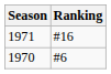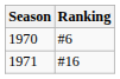rows swapped: 1970 <-> 1971
